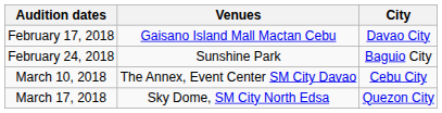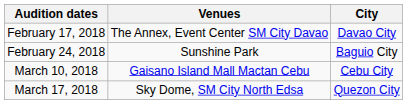February 17, 2018 | Venues: Gaisano Island Mall Mactan Cebu -> The Annex, Event Center SM City Davao
March 10, 2018 | Venues: The Annex, Event Center SM City Davao -> Gaisano Island Mall Mactan Cebu
